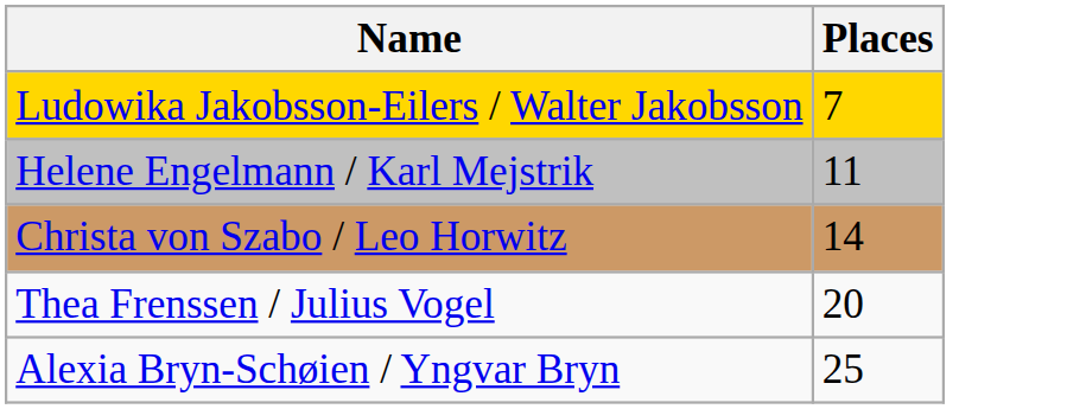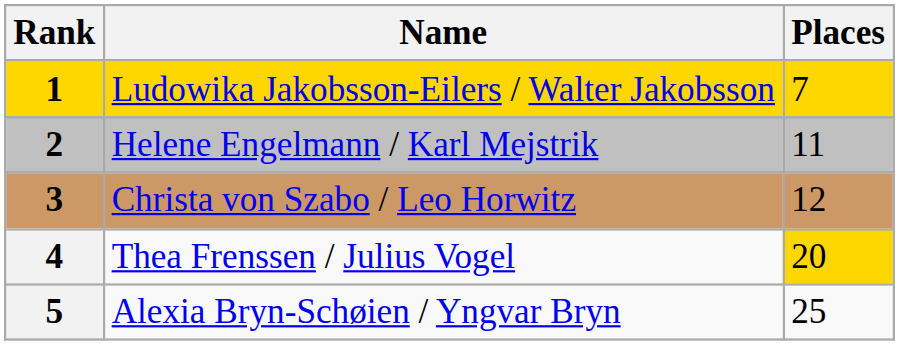+ column: Rank | 1 | 2 | 3 | 4 | 5
Christa von Szabo / Leo Horwitz | Places: 14 -> 12
Thea Frenssen / Julius Vogel | Places: no background -> gold background
